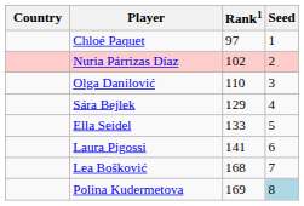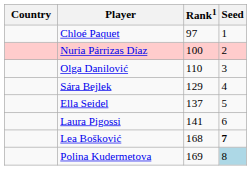Nuria Párrizas Díaz | Rank1: 102 -> 100
Ella Seidel | Rank1: 133 -> 137
Lea Bošković | Seed: normal -> bold
